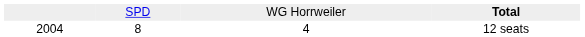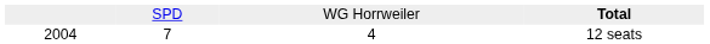12 seats | column 2: 8 -> 7
